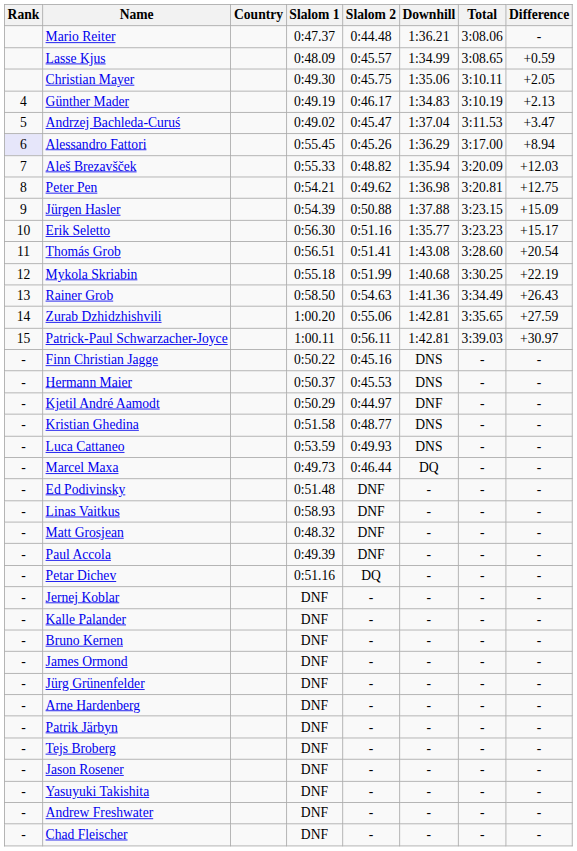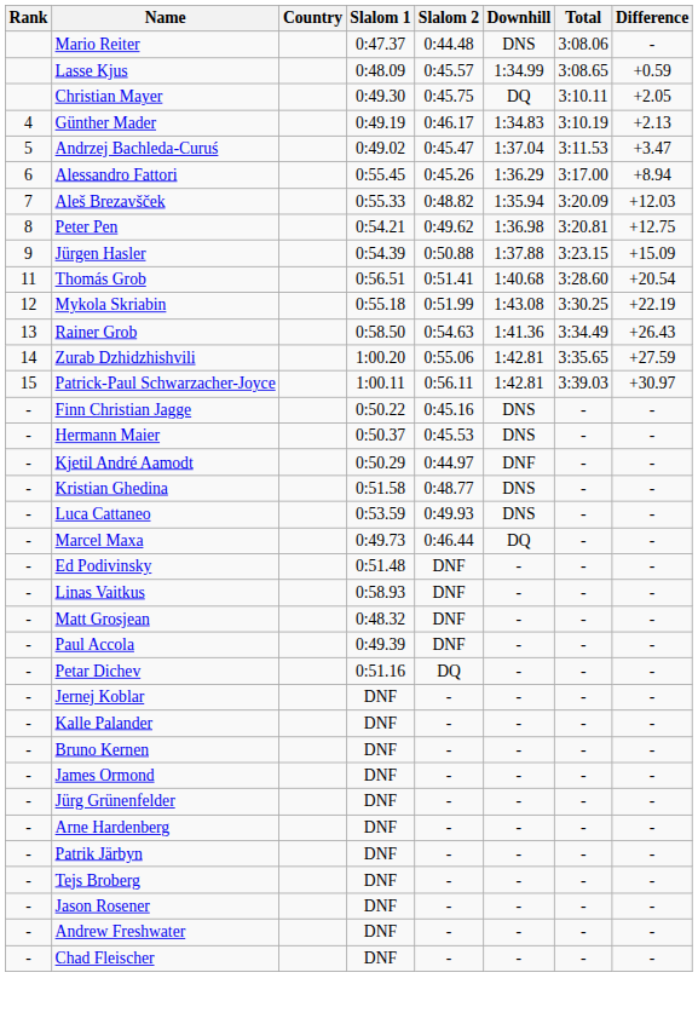Mario Reiter | Downhill: 1:36.21 -> DNS
Christian Mayer | Downhill: 1:35.06 -> DQ
Alessandro Fattori | Rank: lavender background -> no background
- row: 10 | Erik Seletto | 0:56.30 | 0:51.16 | 1:35.77 | 3:23.23 | +15.17
Thomás Grob | Downhill: 1:43.08 -> 1:40.68
Mykola Skriabin | Downhill: 1:40.68 -> 1:43.08
- row: - | Yasuyuki Takishita | DNF | - | - | - | -
